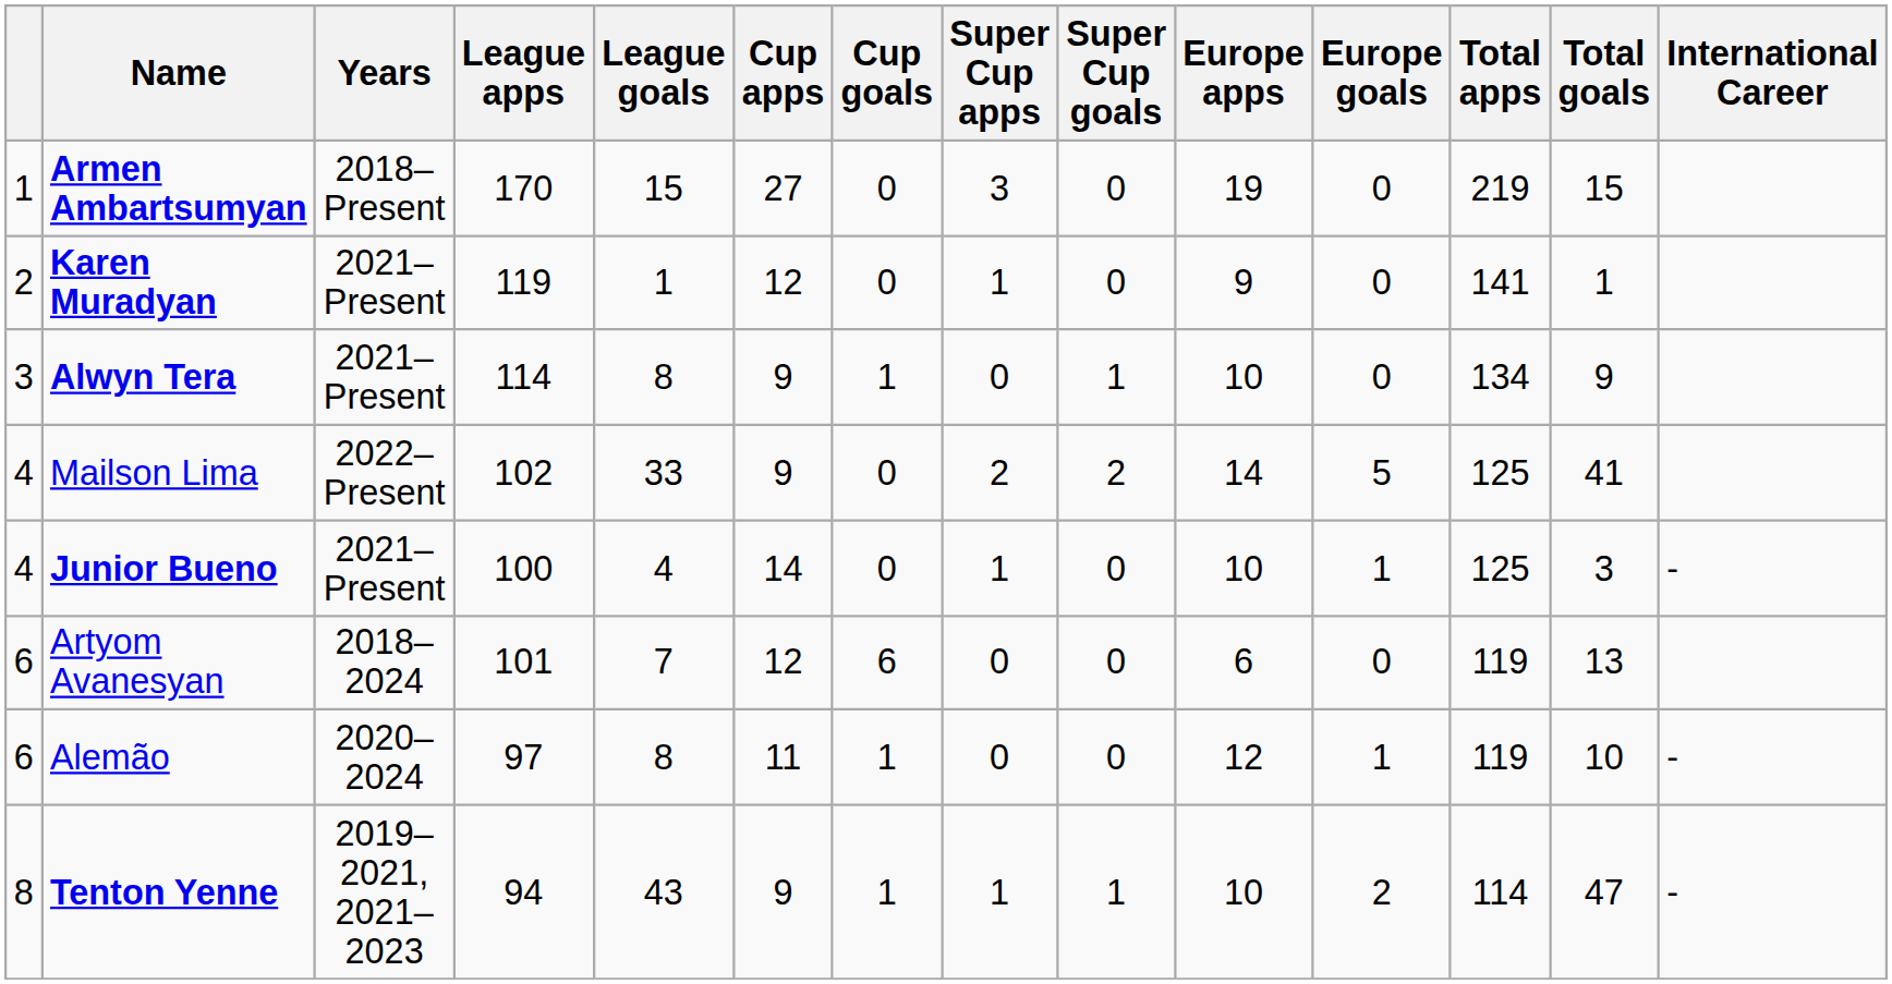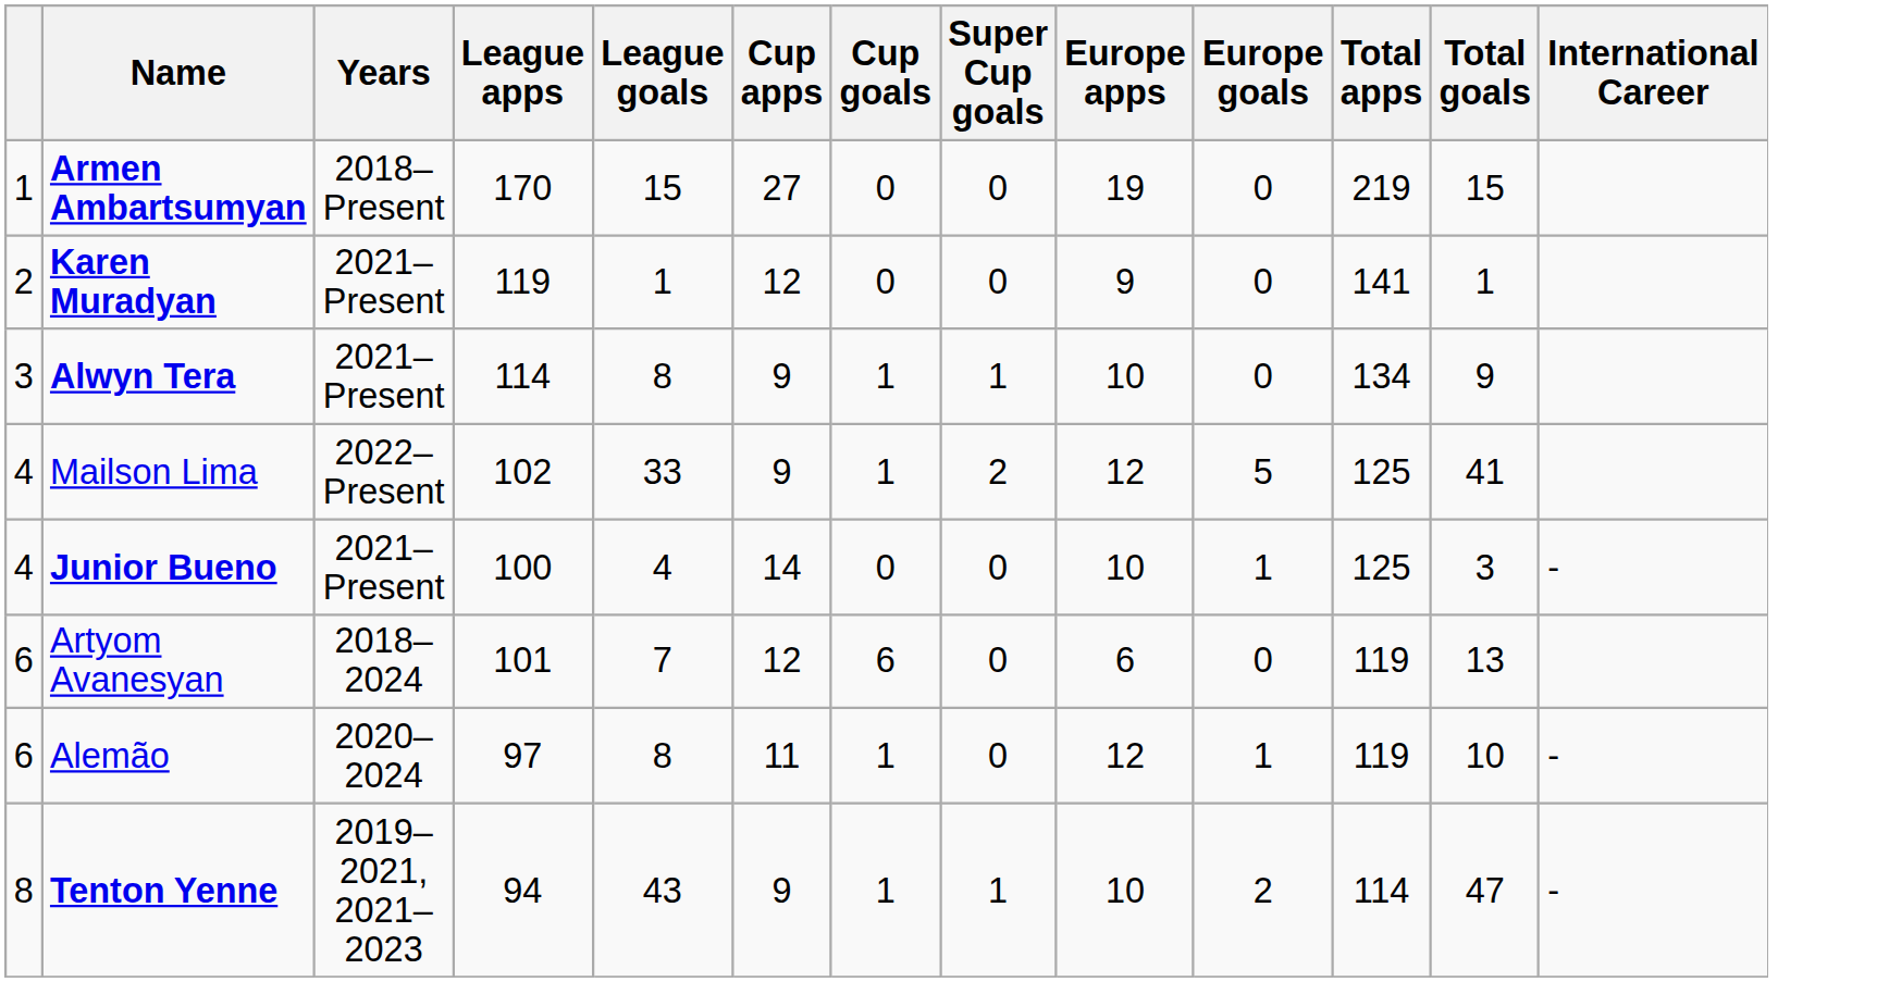- column: Super Cup apps | 3 | 1 | 0 | 2 | 1 | 0 | 0 | 1
Mailson Lima | Cup goals: 0 -> 1
Mailson Lima | Europe apps: 14 -> 12
